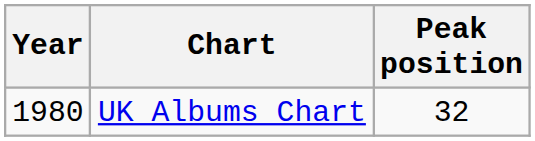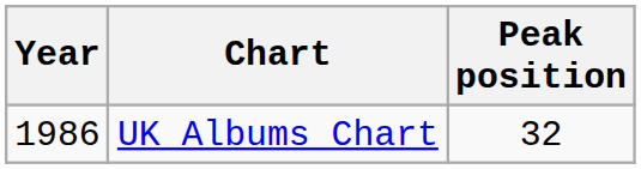UK Albums Chart | Year: 1980 -> 1986
